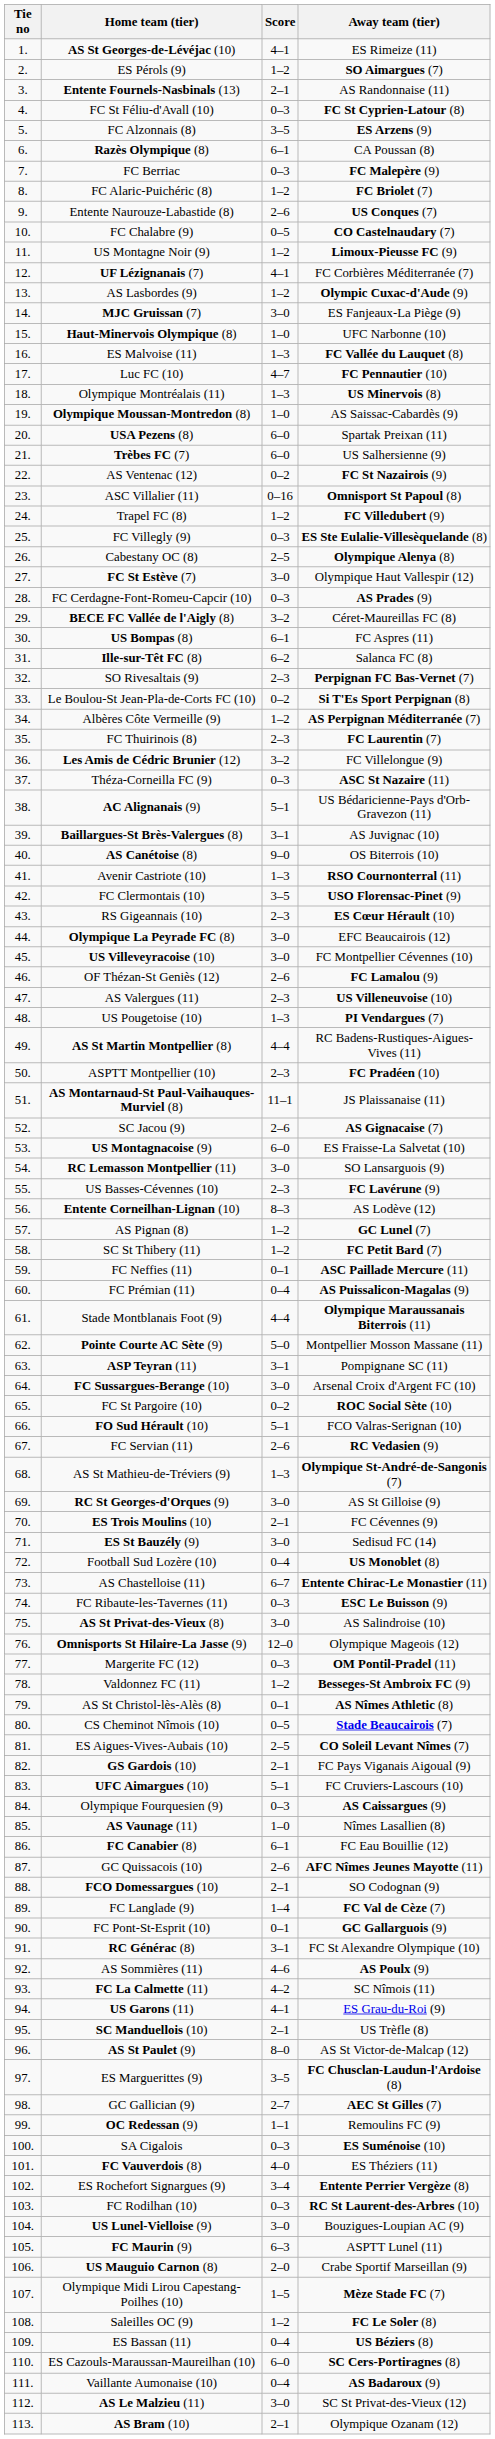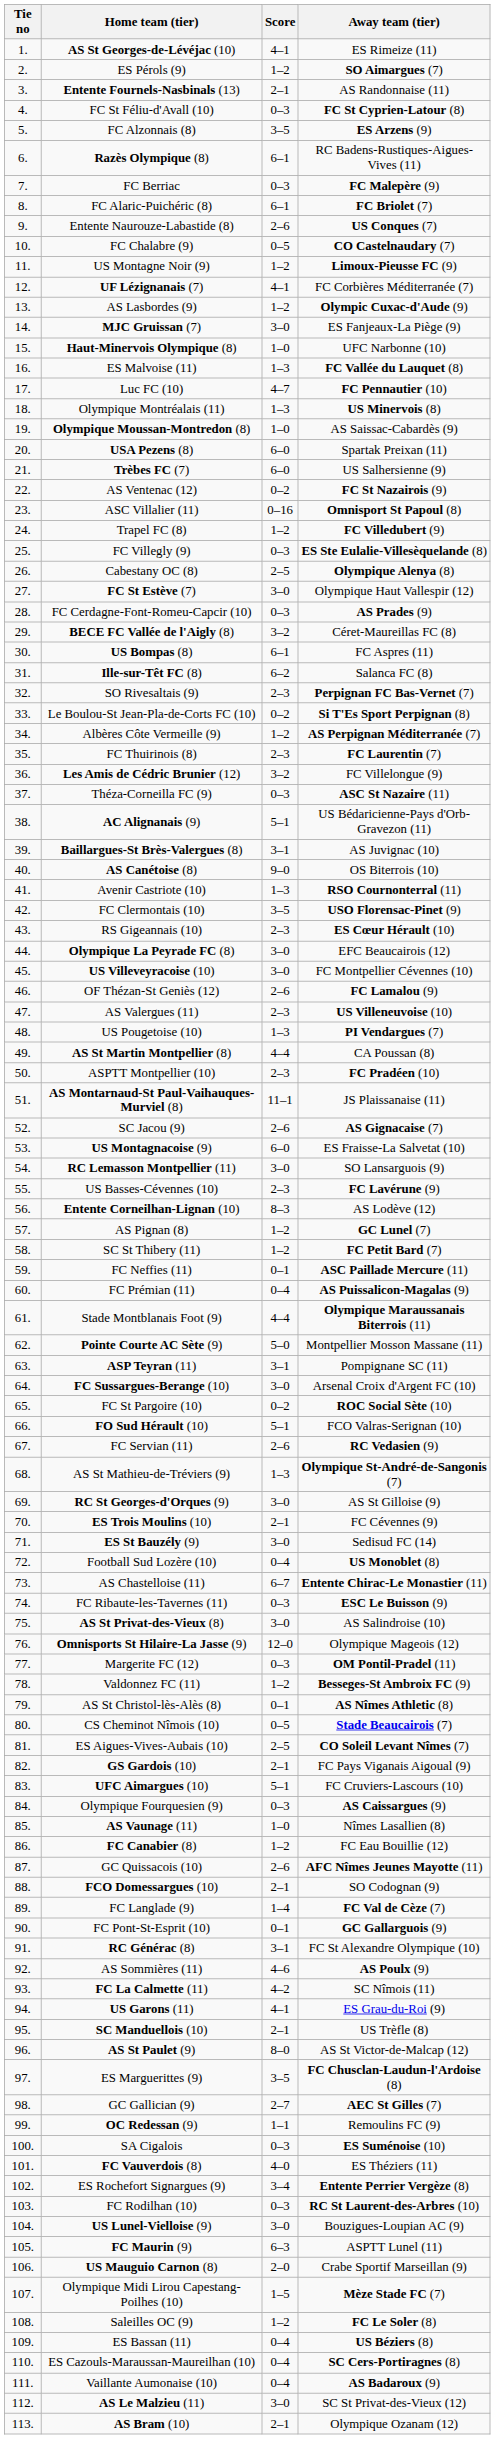Razès Olympique (8) | Away team (tier): CA Poussan (8) -> RC Badens-Rustiques-Aigues-Vives (11)
FC Alaric-Puichéric (8) | Score: 1–2 -> 6–1
AS St Martin Montpellier (8) | Away team (tier): RC Badens-Rustiques-Aigues-Vives (11) -> CA Poussan (8)
FC Canabier (8) | Score: 6–1 -> 1–2
ES Cazouls-Maraussan-Maureilhan (10) | Score: 6–0 -> 0–4
